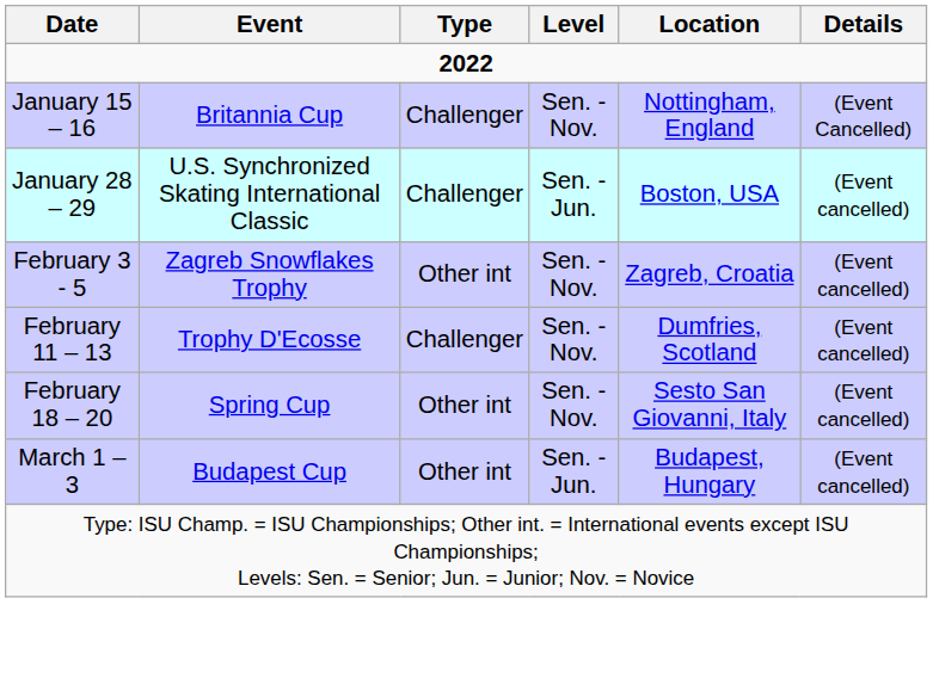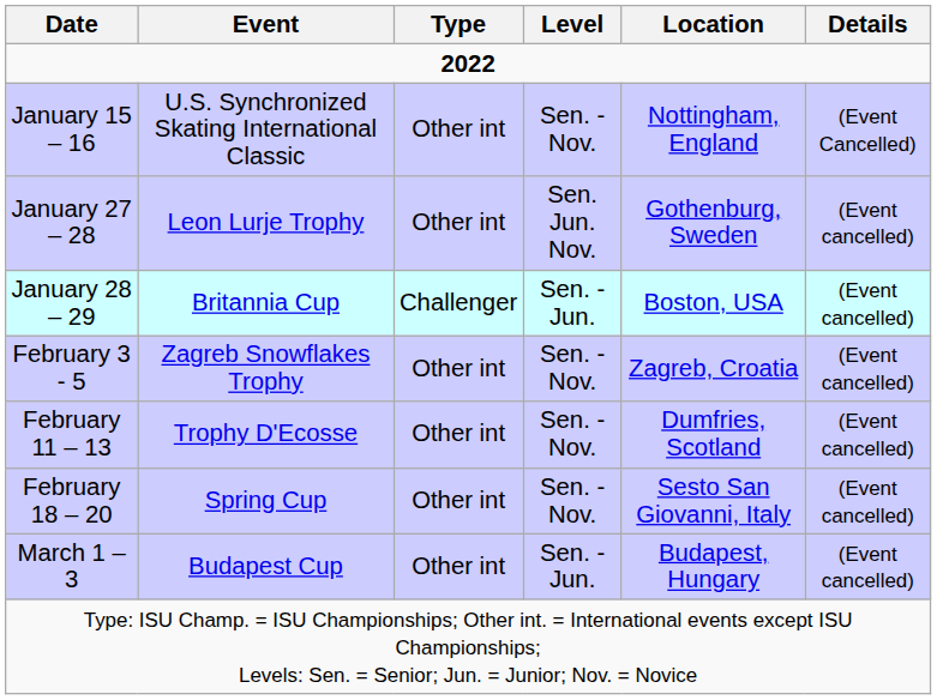January 15 – 16 | Event: Britannia Cup -> U.S. Synchronized Skating International Classic
January 15 – 16 | Type: Challenger -> Other int
+ row: January 27 – 28 | Leon Lurje Trophy | Other int | Sen. Jun. Nov. | Gothenburg, Sweden | (Event cancelled)
January 28 – 29 | Event: U.S. Synchronized Skating International Classic -> Britannia Cup
February 11 – 13 | Type: Challenger -> Other int
